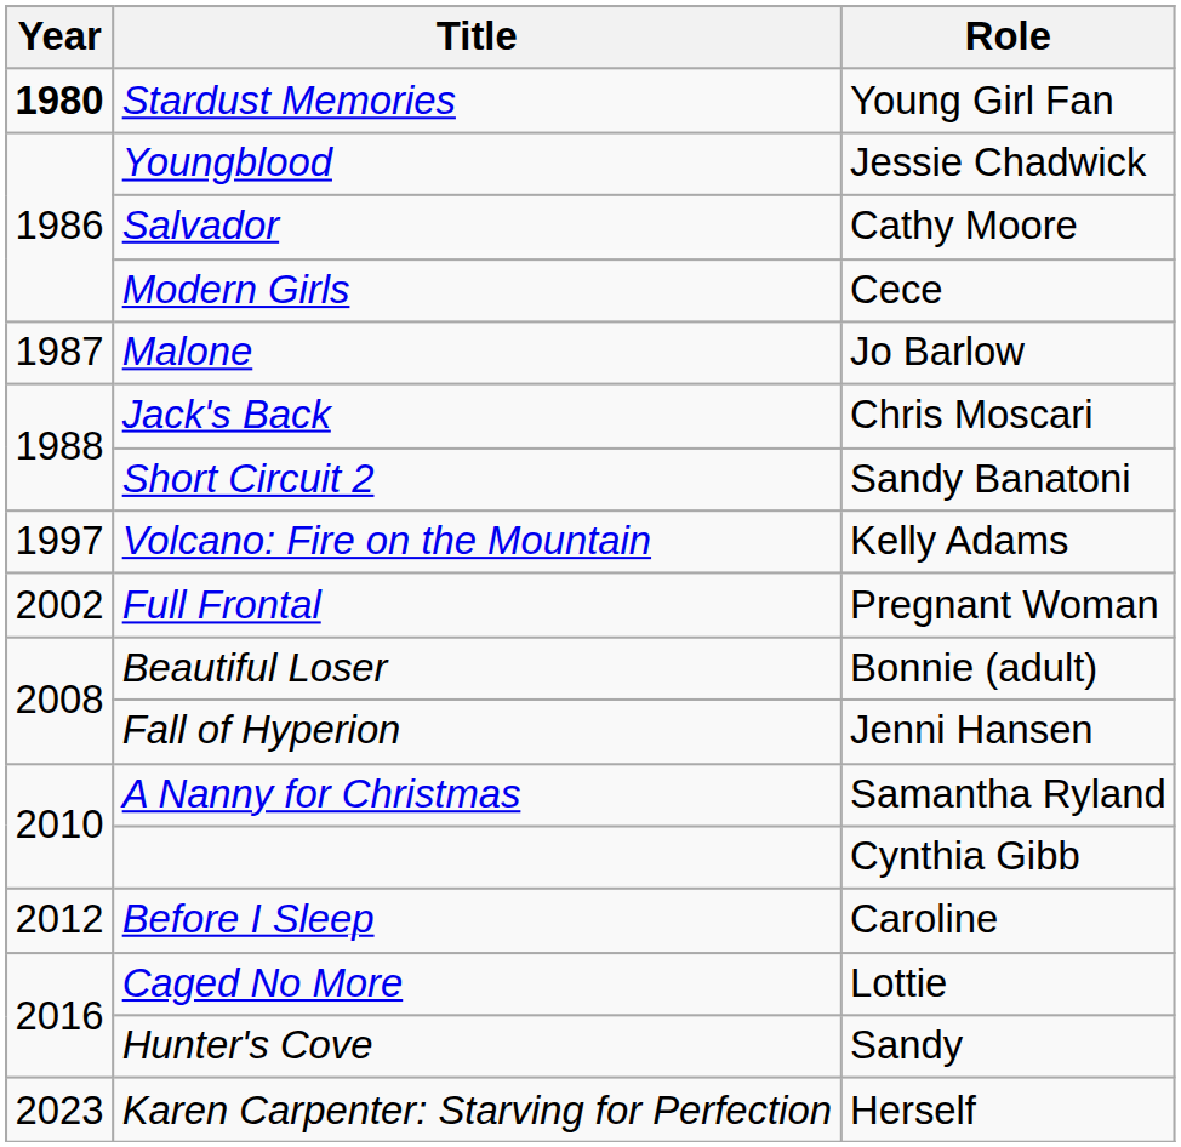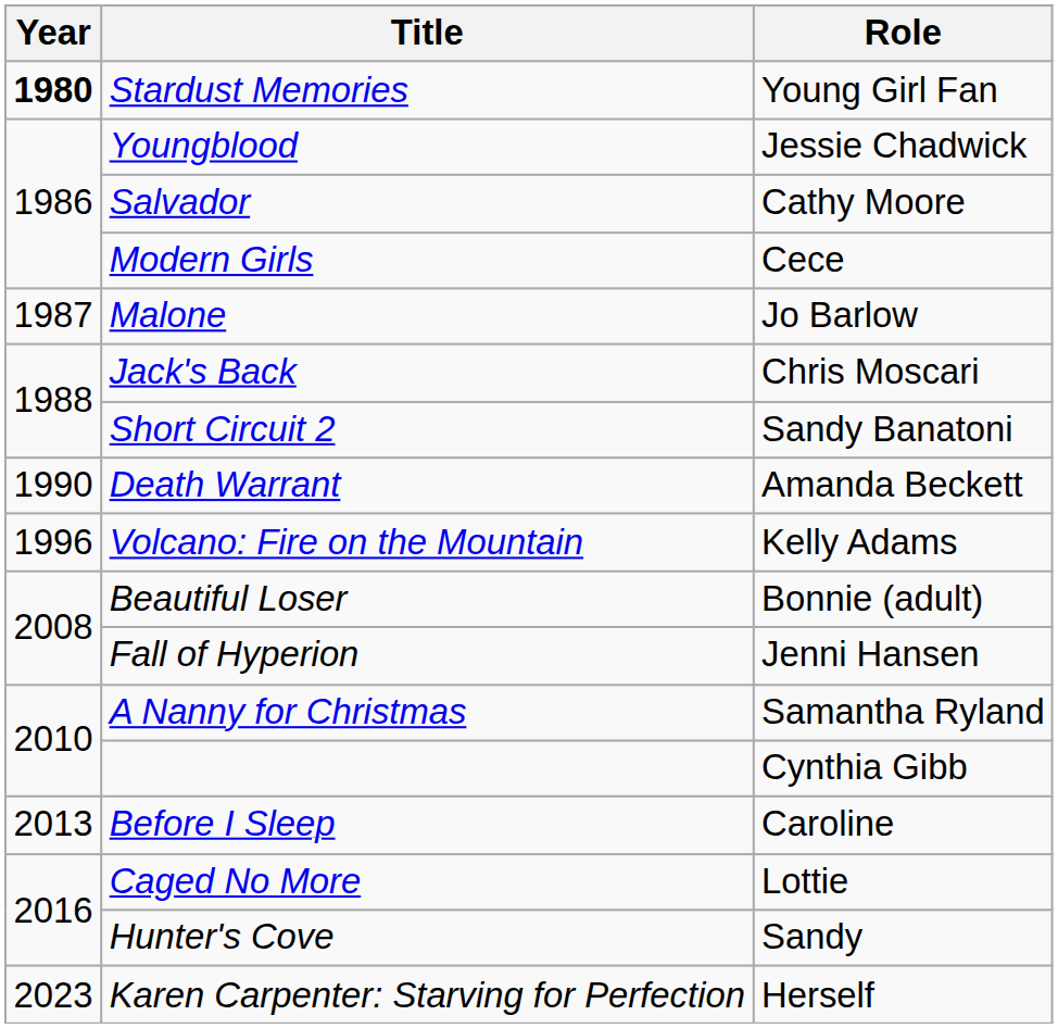+ row: 1990 | Death Warrant | Amanda Beckett
Volcano: Fire on the Mountain | Year: 1997 -> 1996
- row: 2002 | Full Frontal | Pregnant Woman
Before I Sleep | Year: 2012 -> 2013
